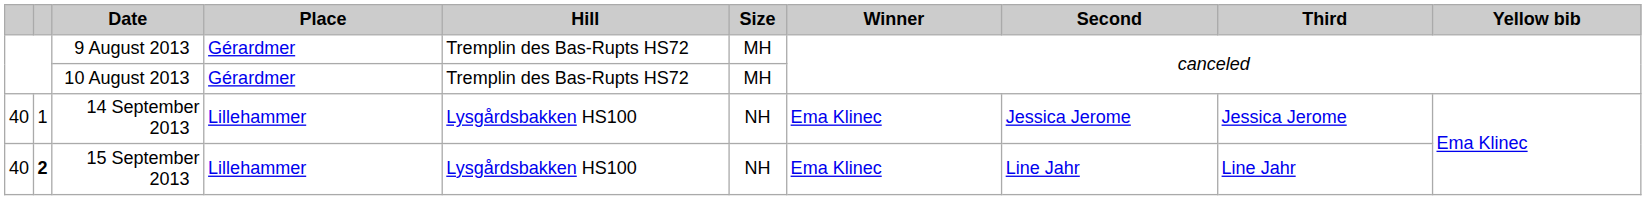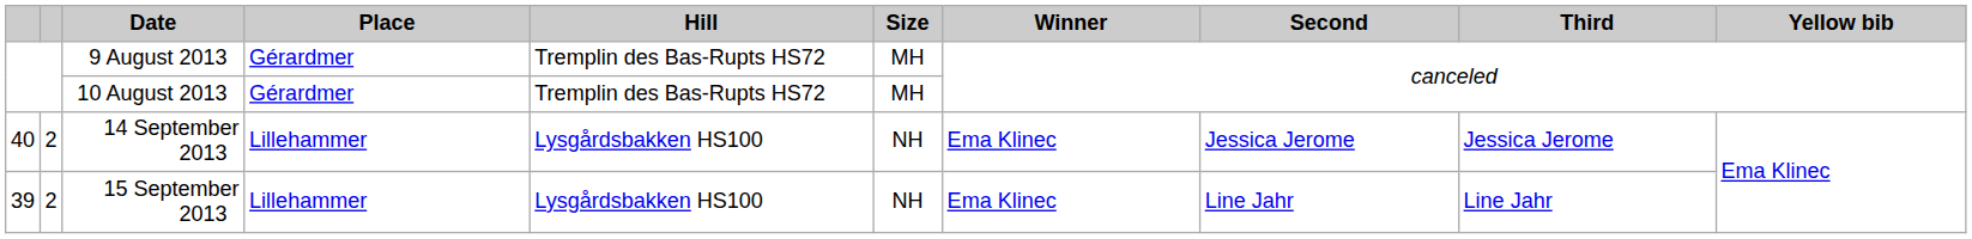14 September 2013 | column 2: 1 -> 2
15 September 2013 | column 1: 40 -> 39
15 September 2013 | column 2: bold -> normal
